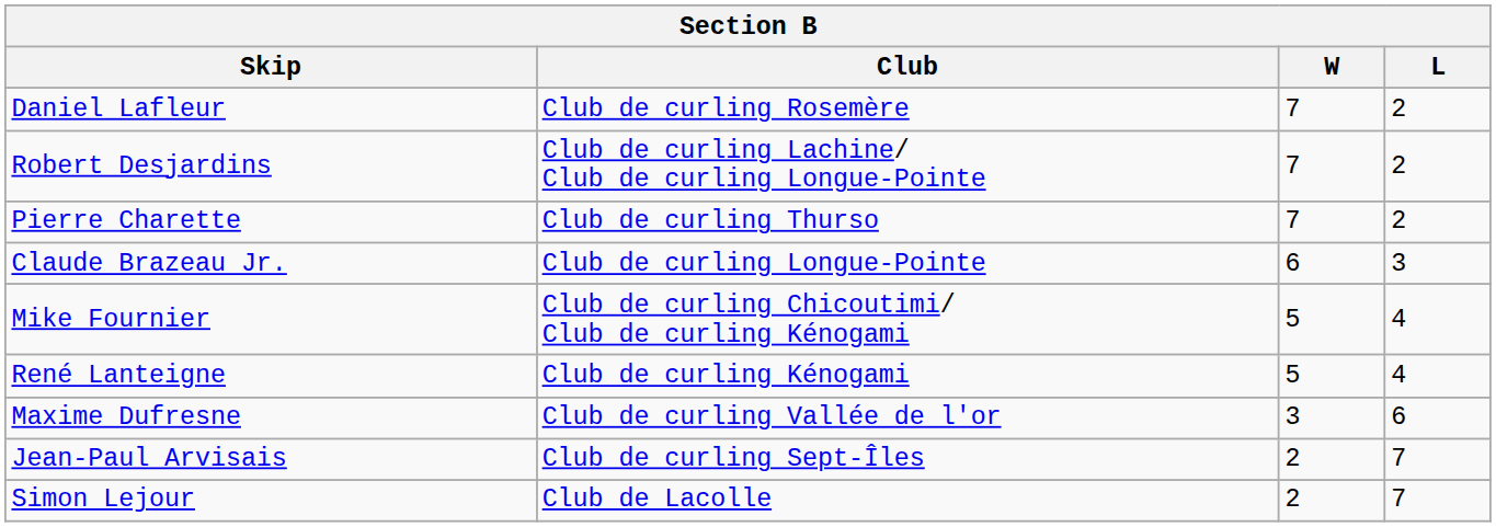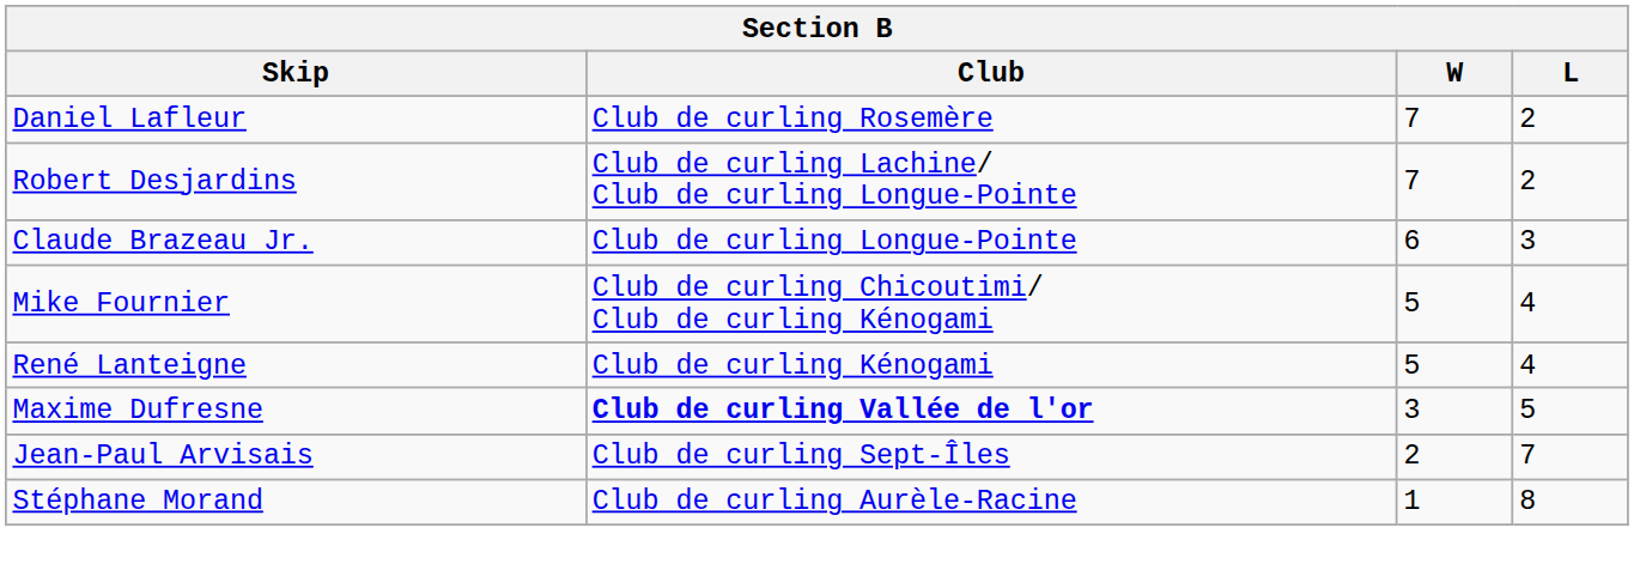- row: Pierre Charette | Club de curling Thurso | 7 | 2
Maxime Dufresne | Club: normal -> bold
Maxime Dufresne | L: 6 -> 5
- row: Simon Lejour | Club de Lacolle | 2 | 7
+ row: Stéphane Morand | Club de curling Aurèle-Racine | 1 | 8
